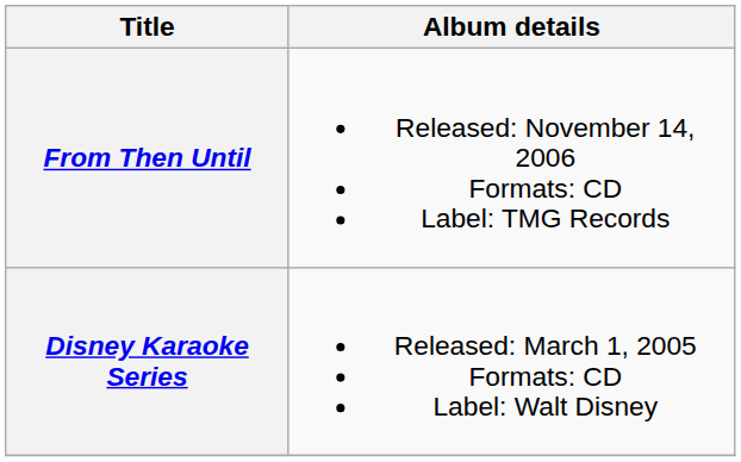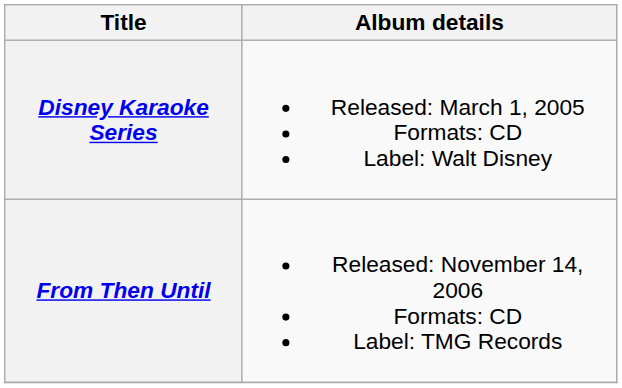rows swapped: Disney Karaoke Series <-> From Then Until
